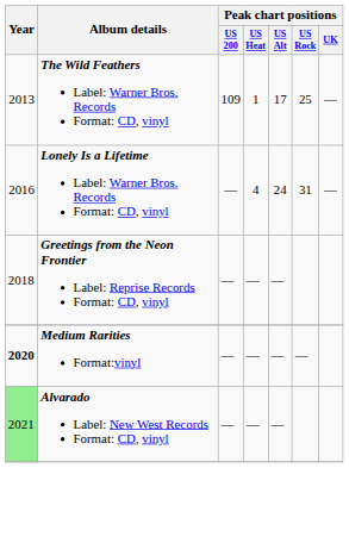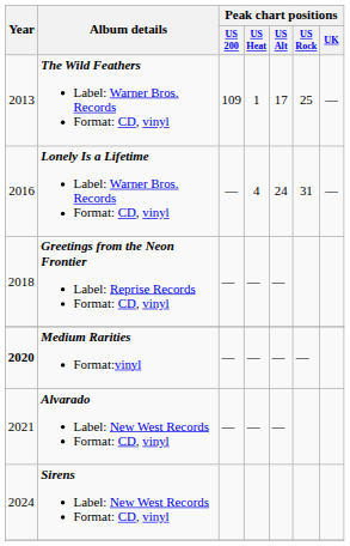Alvarado Label: New West Records Format: CD, vinyl | Year: lightgreen background -> no background
+ row: 2024 | Sirens Label: New West Records Format: CD, vinyl
